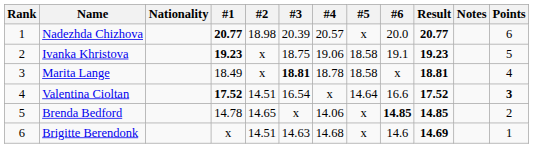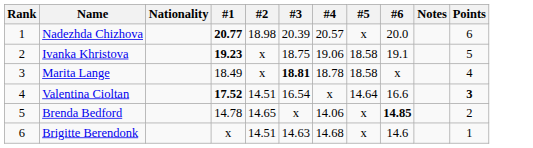- column: Result | 20.77 | 19.23 | 18.81 | 17.52 | 14.85 | 14.69
